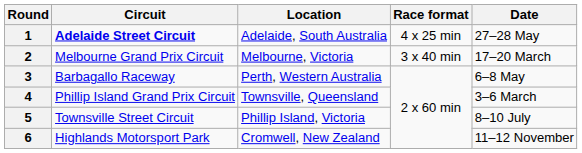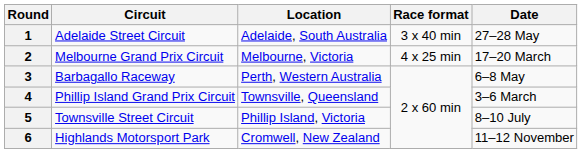1 | Circuit: bold -> normal
1 | Race format: 4 x 25 min -> 3 x 40 min
2 | Race format: 3 x 40 min -> 4 x 25 min
